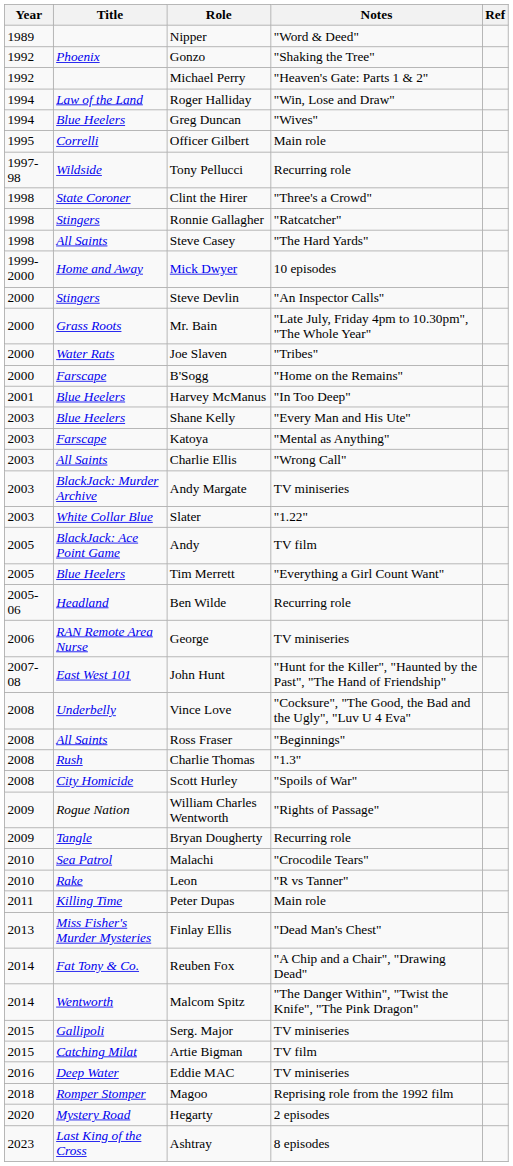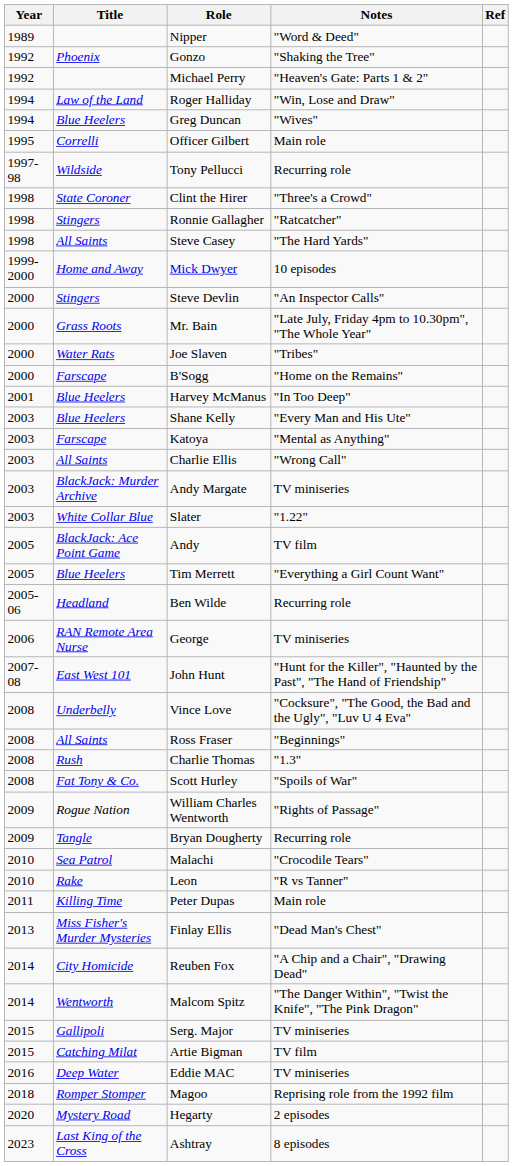Scott Hurley | Title: City Homicide -> Fat Tony & Co.
Reuben Fox | Title: Fat Tony & Co. -> City Homicide
